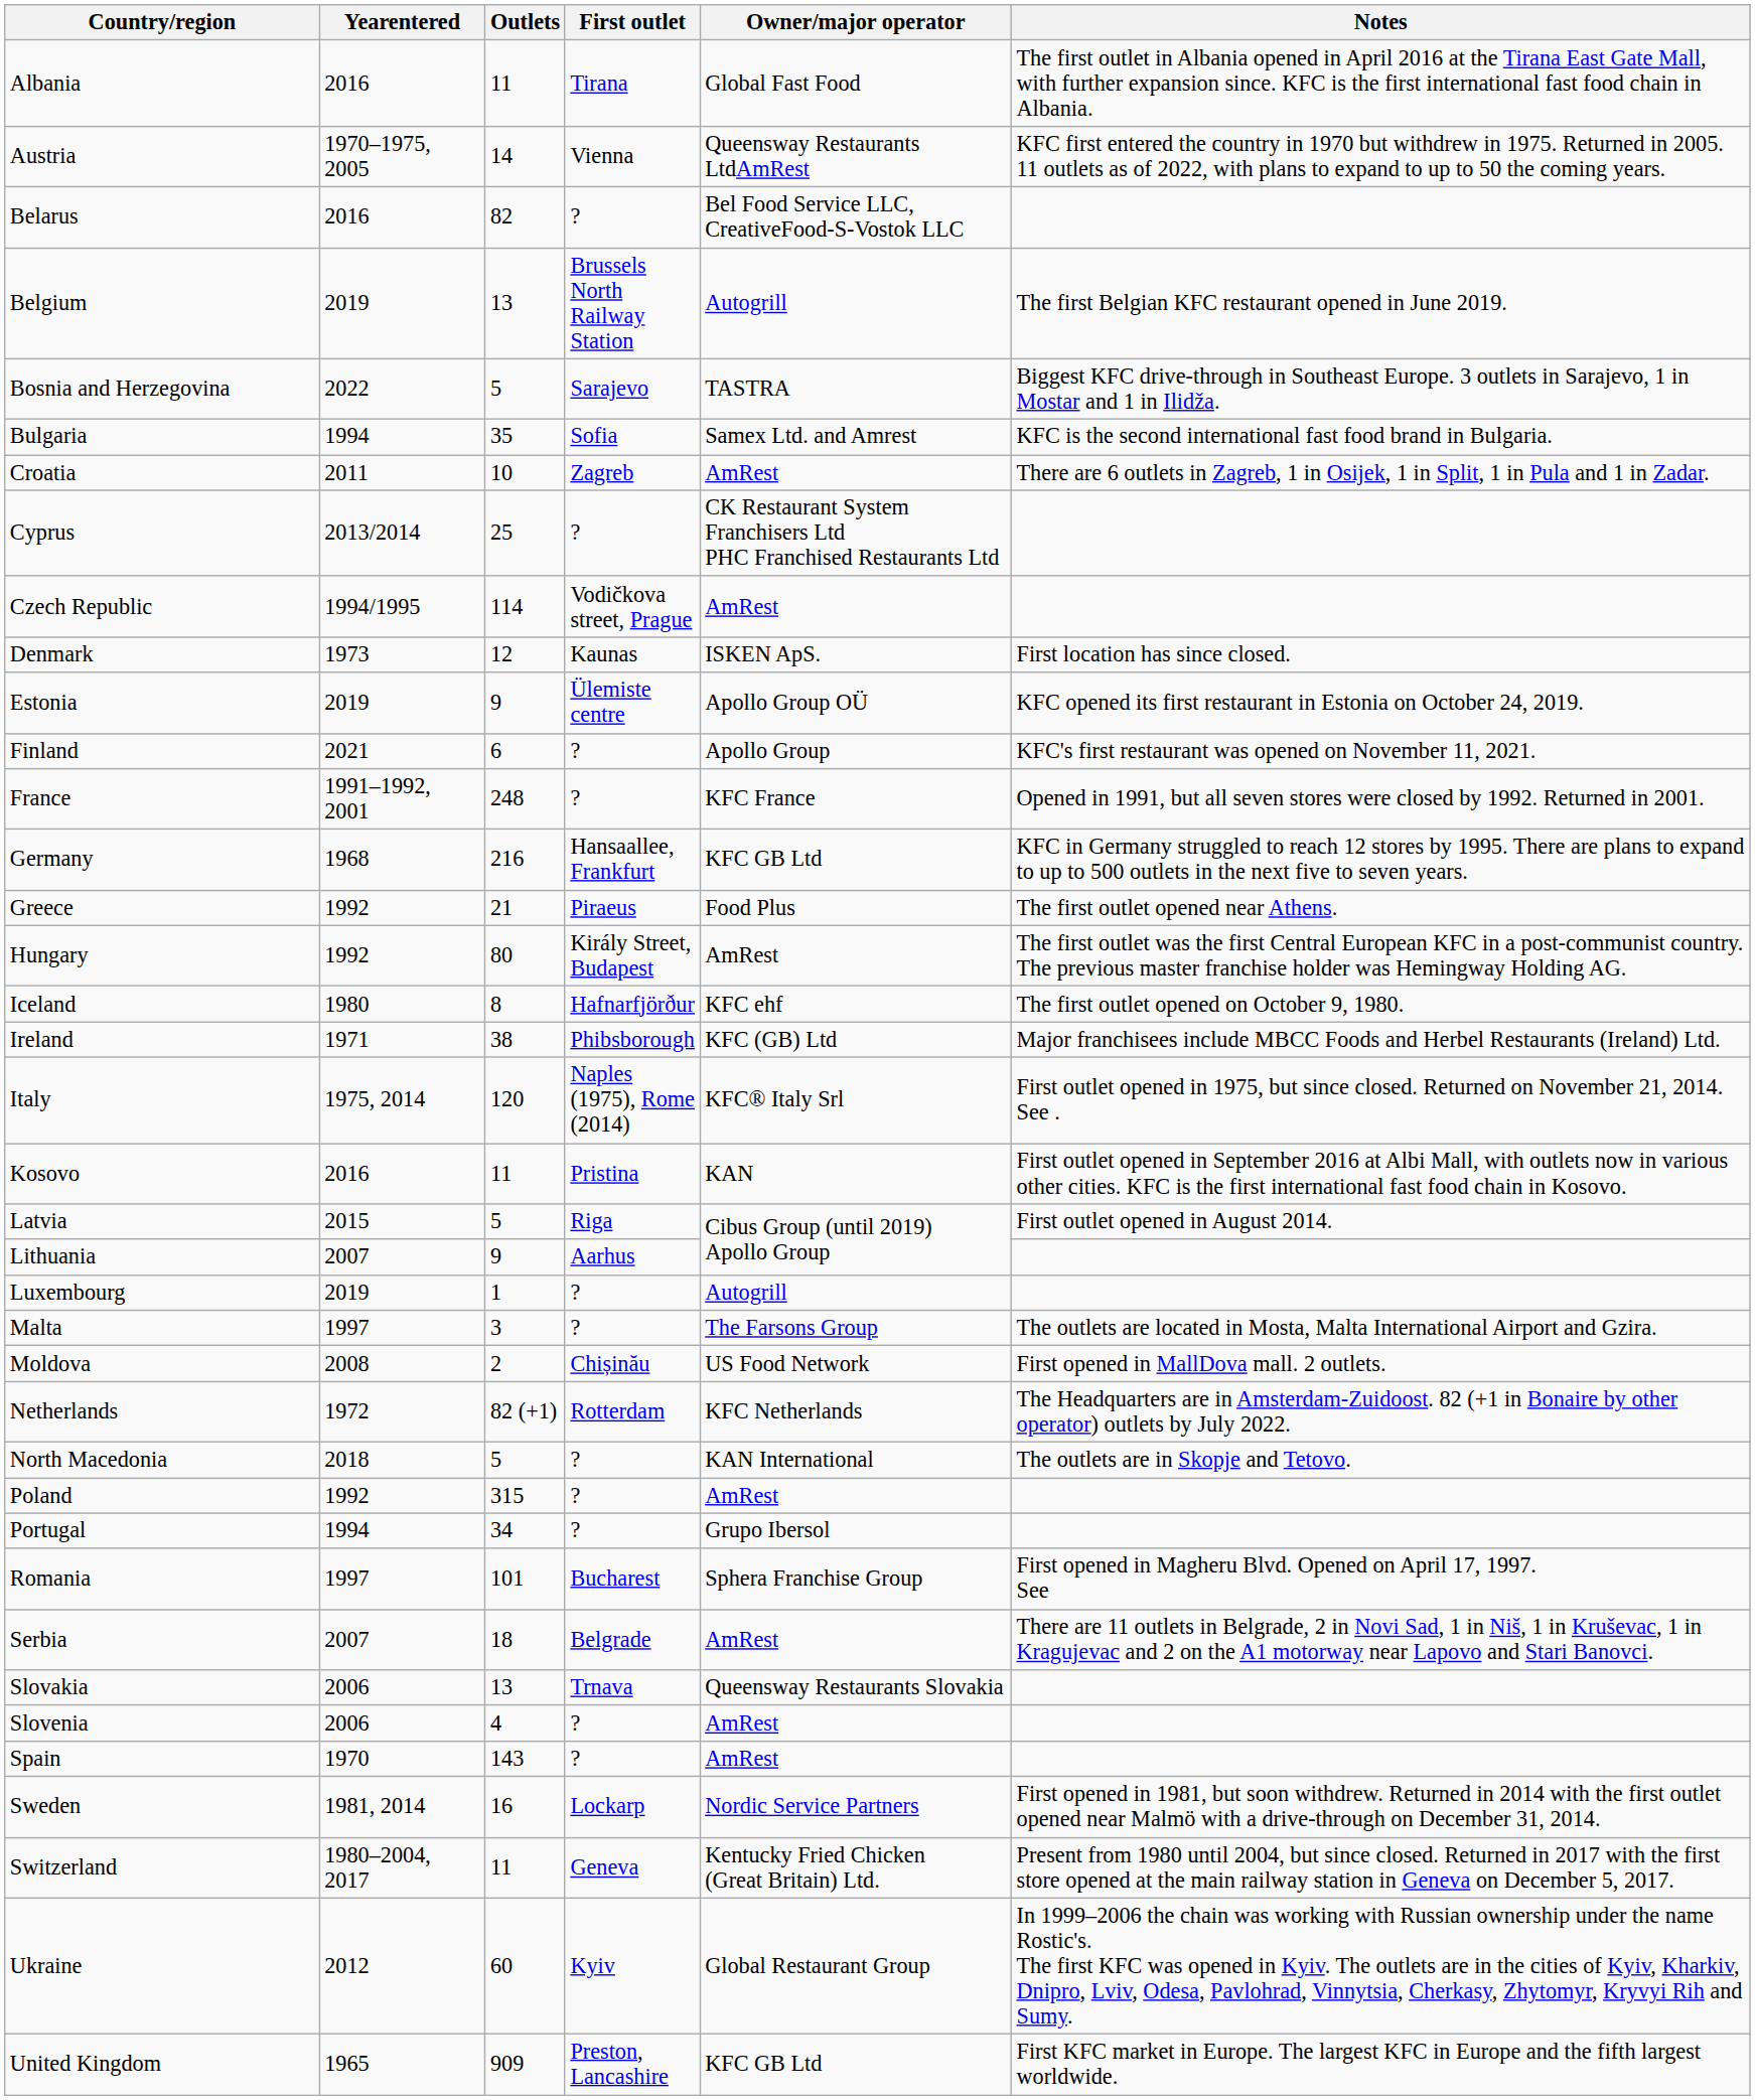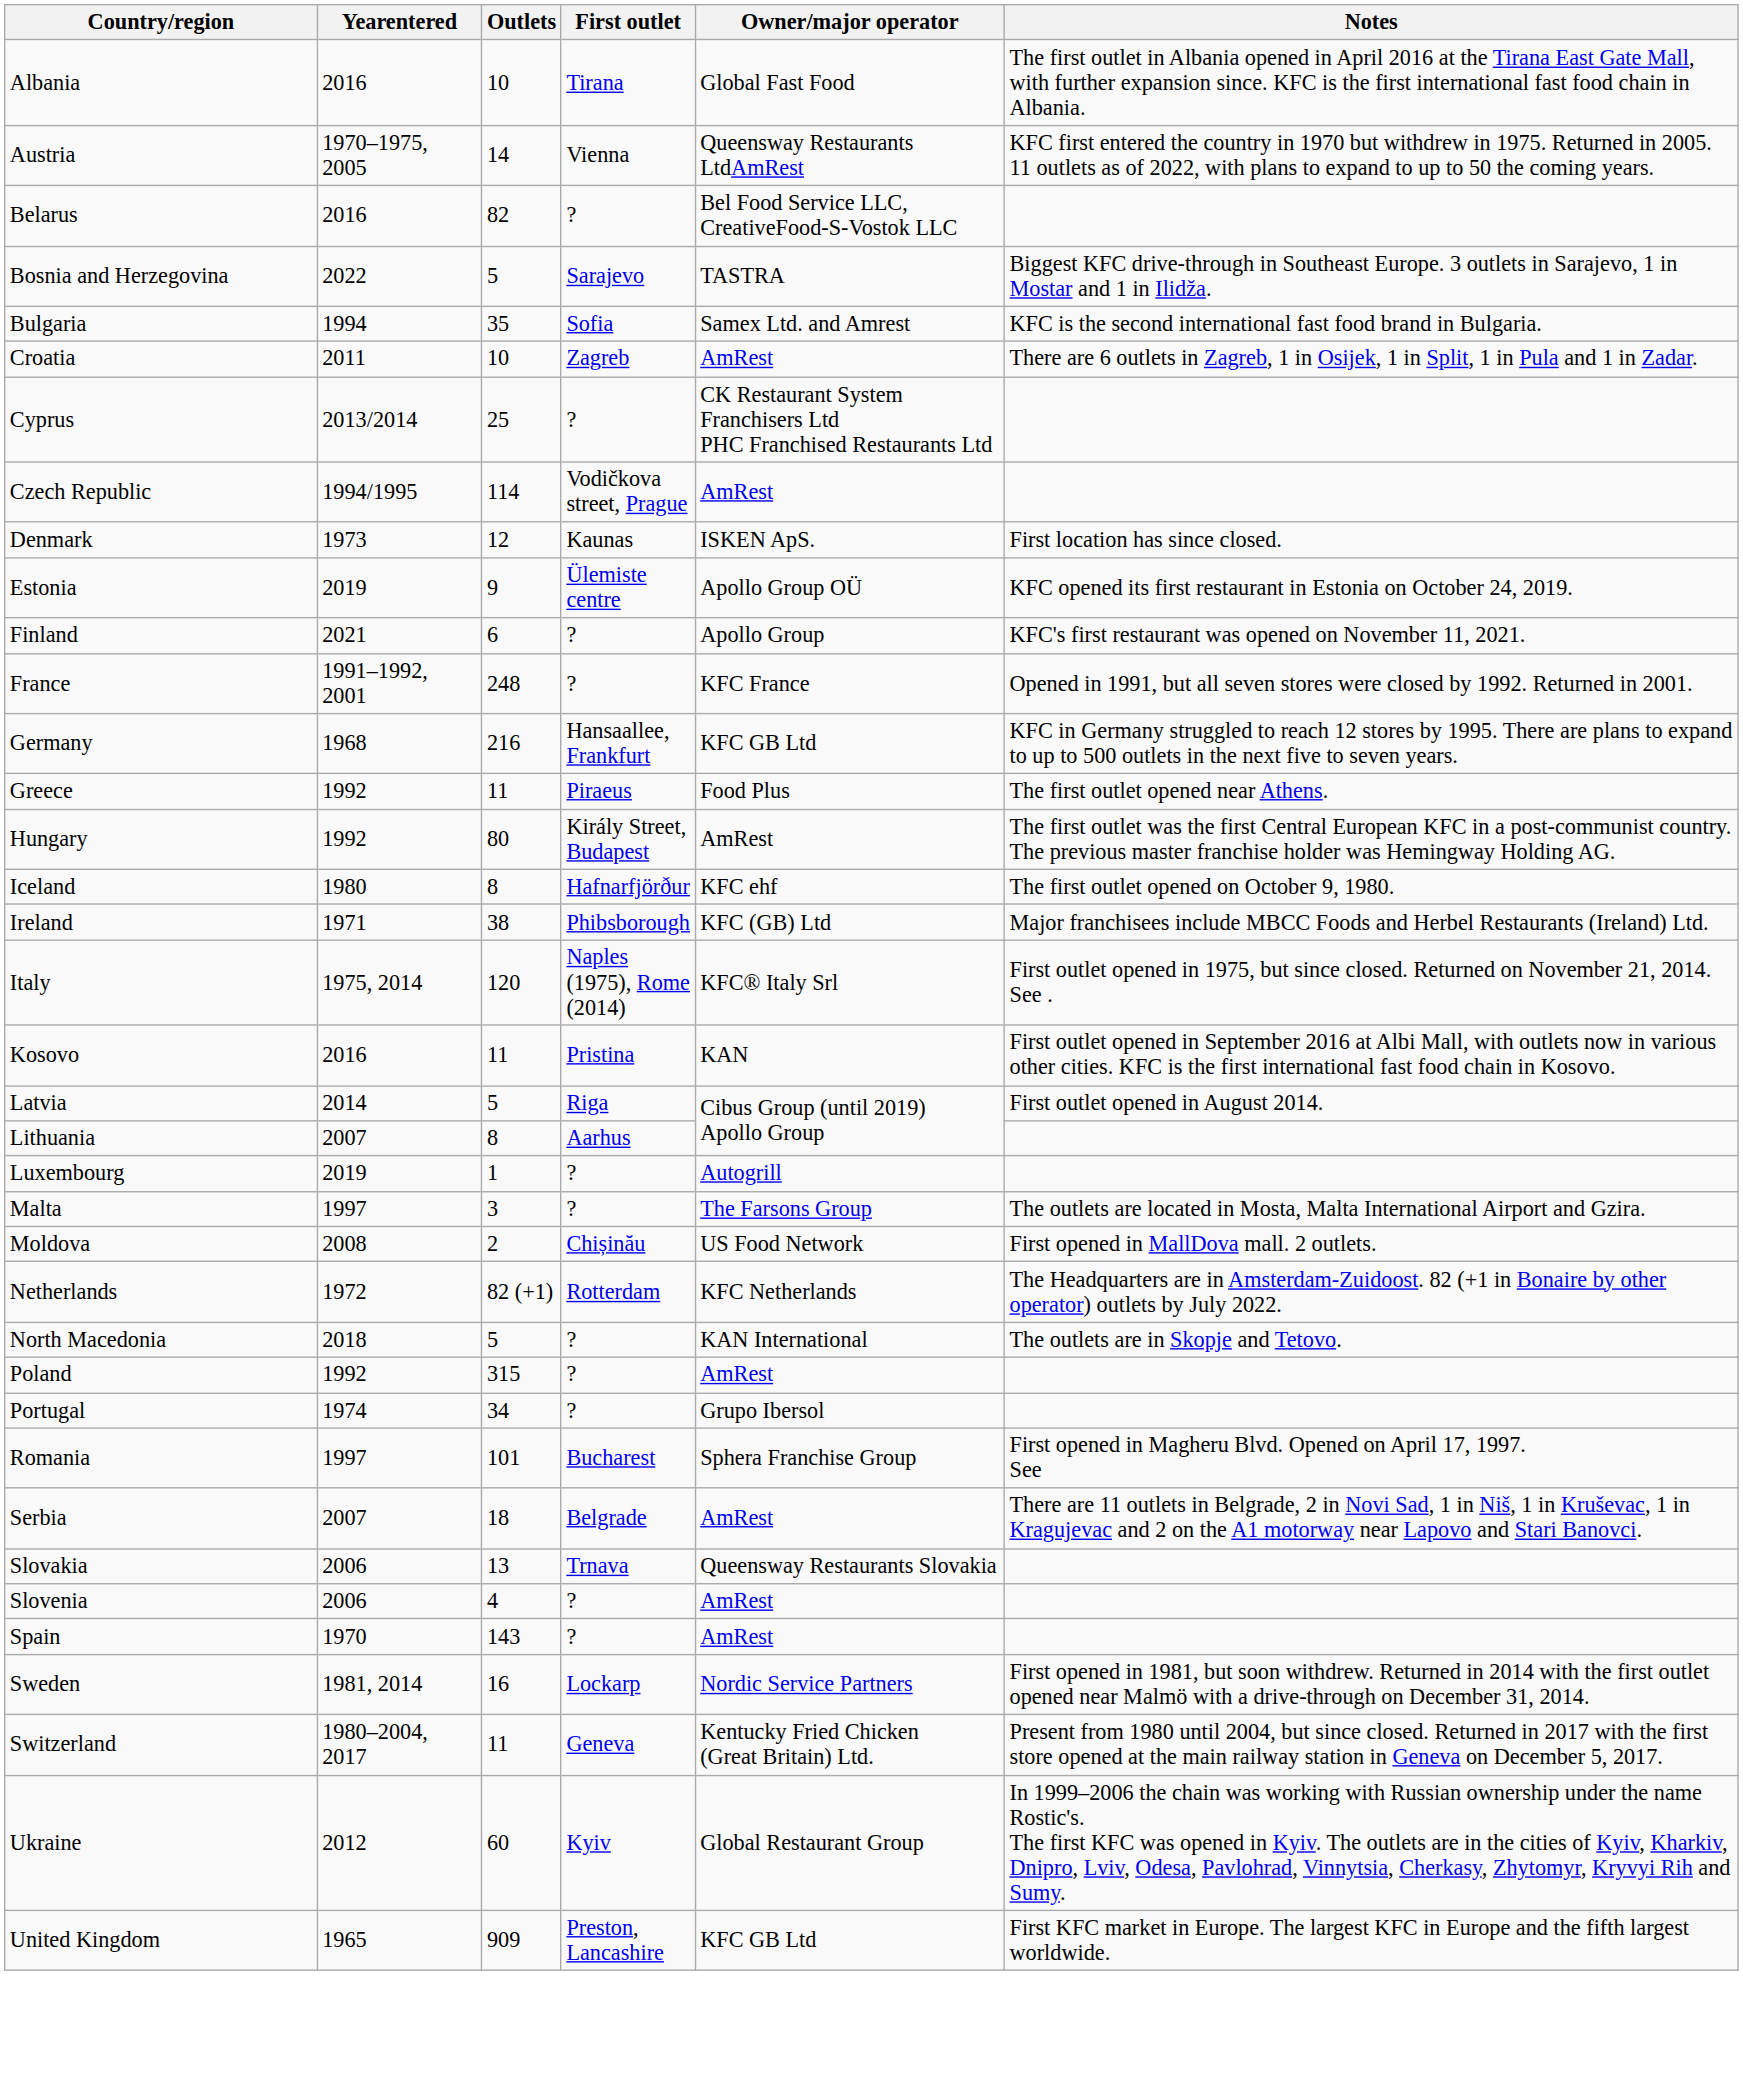Albania | Outlets: 11 -> 10
- row: Belgium | 2019 | 13 | Brussels North Railway Station | Autogrill | The first Belgian KFC restaurant opened in June 2019.
Greece | Outlets: 21 -> 11
Latvia | Yearentered: 2015 -> 2014
Lithuania | Outlets: 9 -> 8
Portugal | Yearentered: 1994 -> 1974
